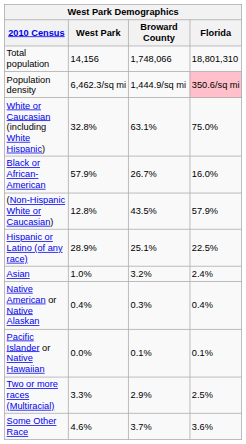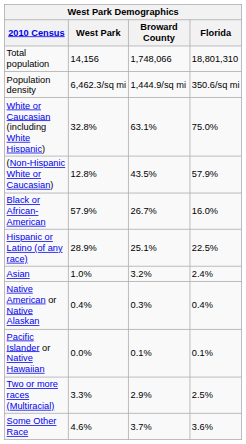Population density | Florida: pink background -> no background
rows swapped: (Non-Hispanic White or Caucasian) <-> Black or African-American
